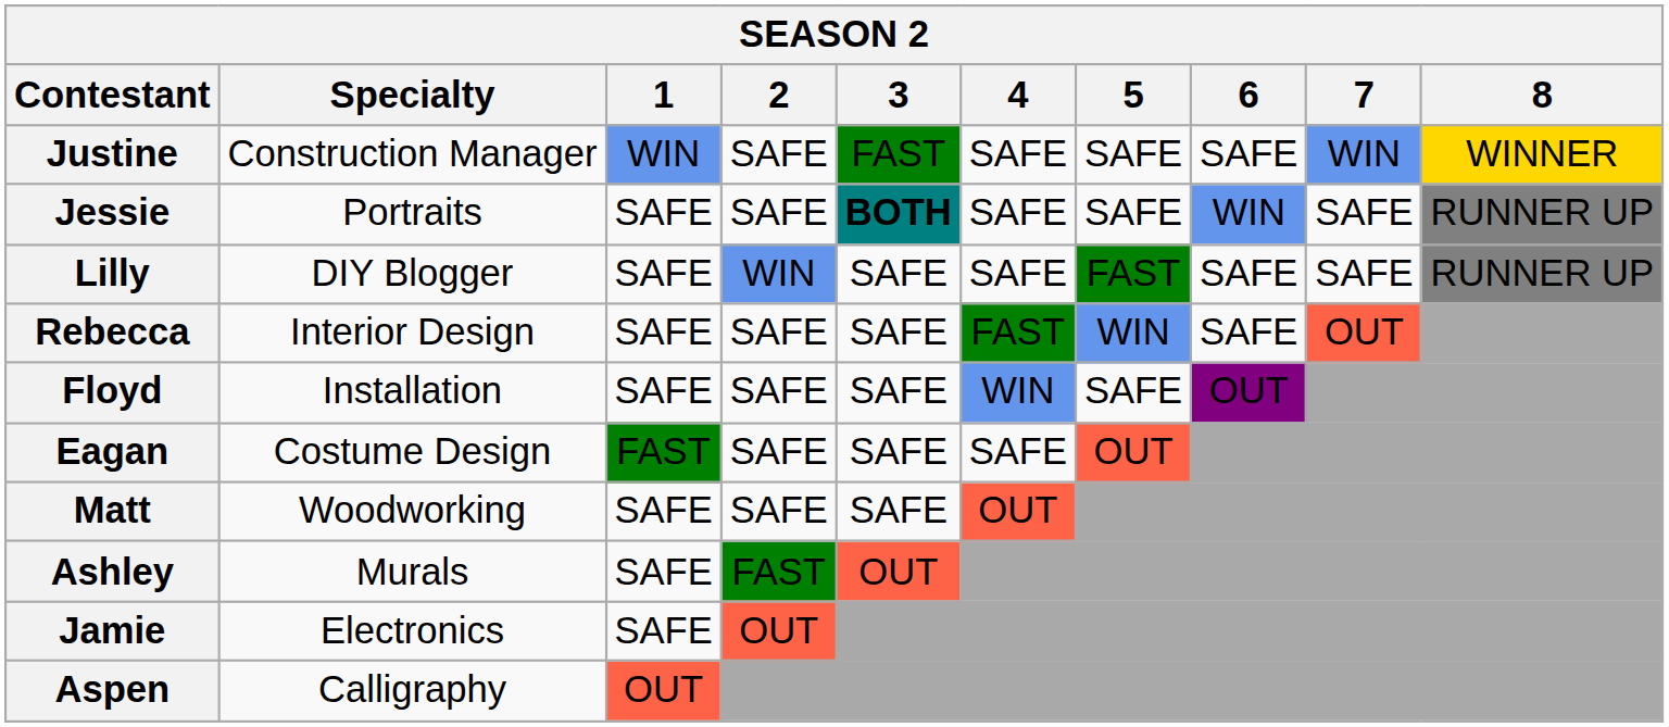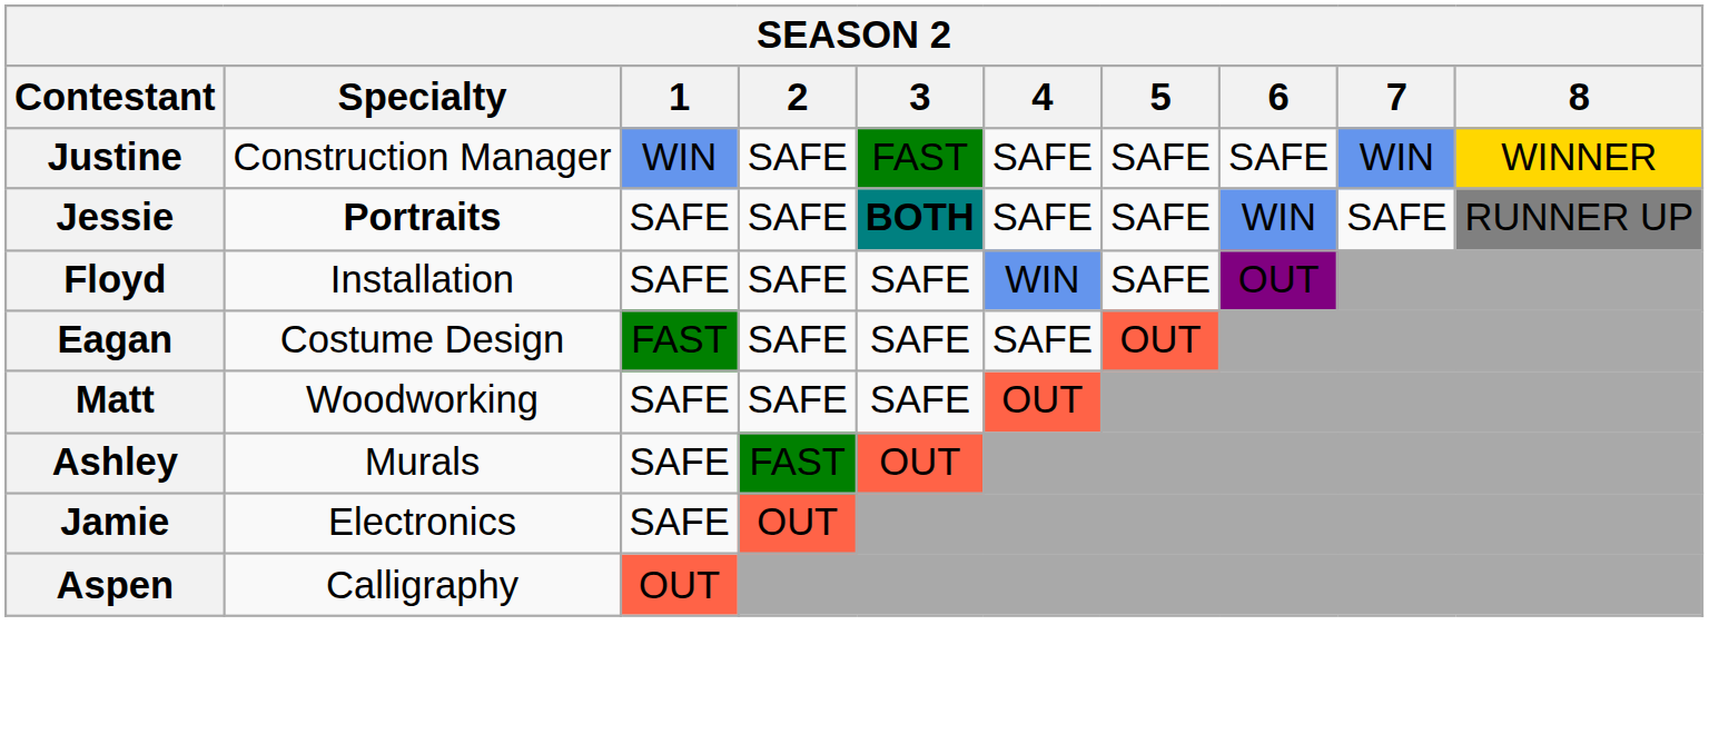Jessie | Specialty: normal -> bold
- row: Lilly | DIY Blogger | SAFE | WIN | SAFE | SAFE | FAST | SAFE | SAFE | RUNNER UP
- row: Rebecca | Interior Design | SAFE | SAFE | SAFE | FAST | WIN | SAFE | OUT
